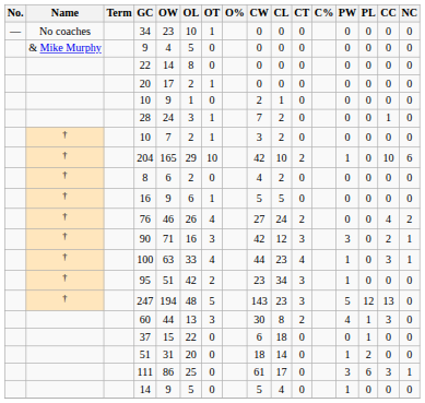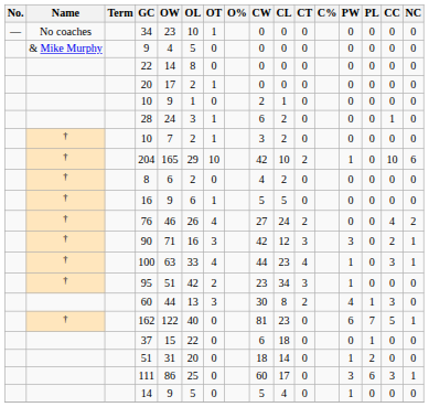28 | CW: 7 -> 6
- row: † | 247 | 194 | 48 | 5 | 143 | 23 | 3 | 5 | 12 | 13 | 0
+ row: † | 162 | 122 | 40 | 0 | 81 | 23 | 0 | 6 | 7 | 5 | 1
111 | CW: 61 -> 60
